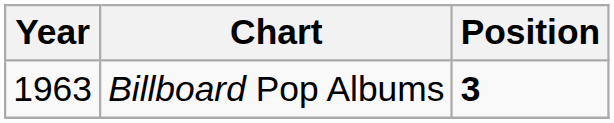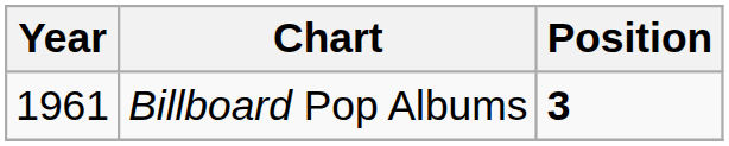Billboard Pop Albums | Year: 1963 -> 1961
